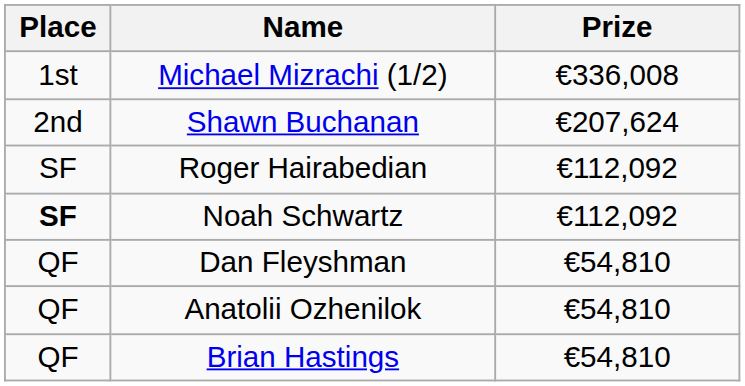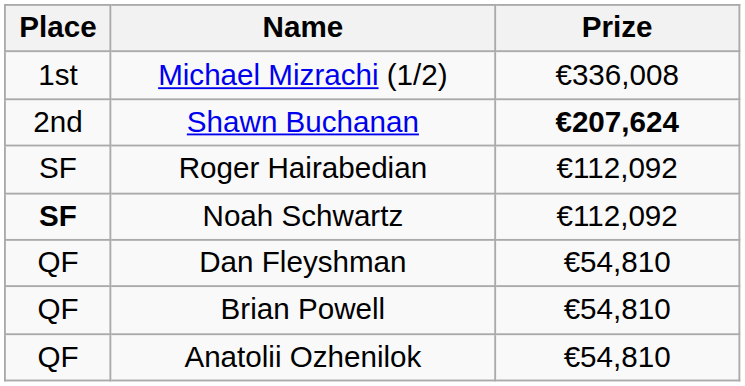Shawn Buchanan | Prize: normal -> bold
+ row: QF | Brian Powell | €54,810
- row: QF | Brian Hastings | €54,810
